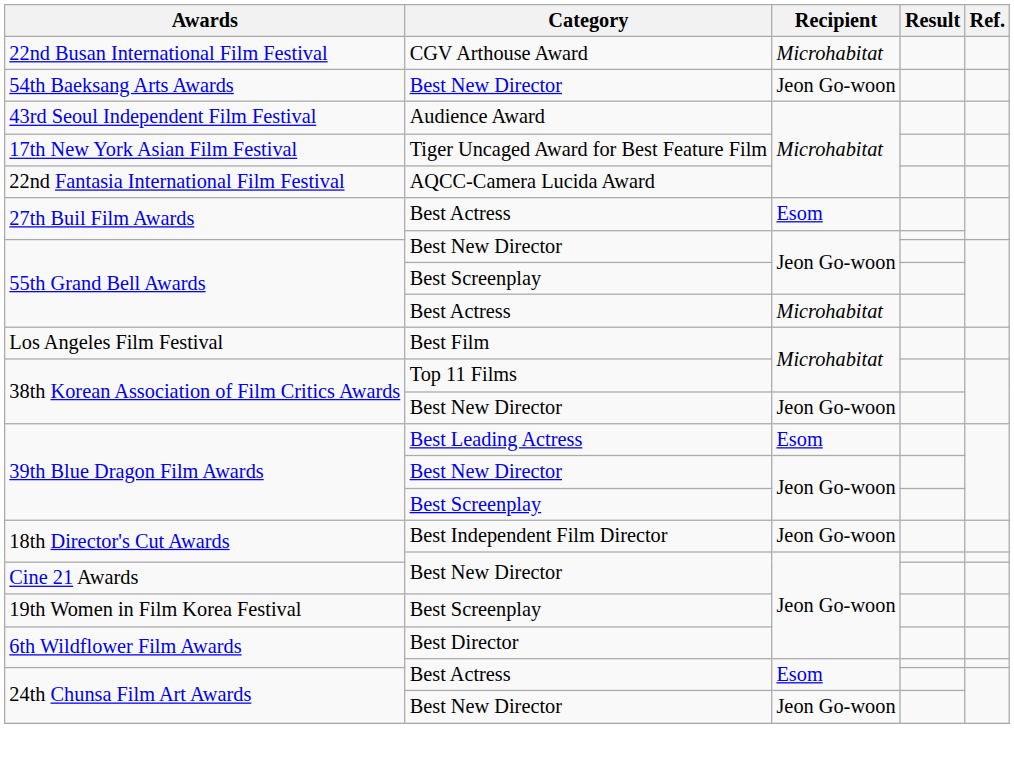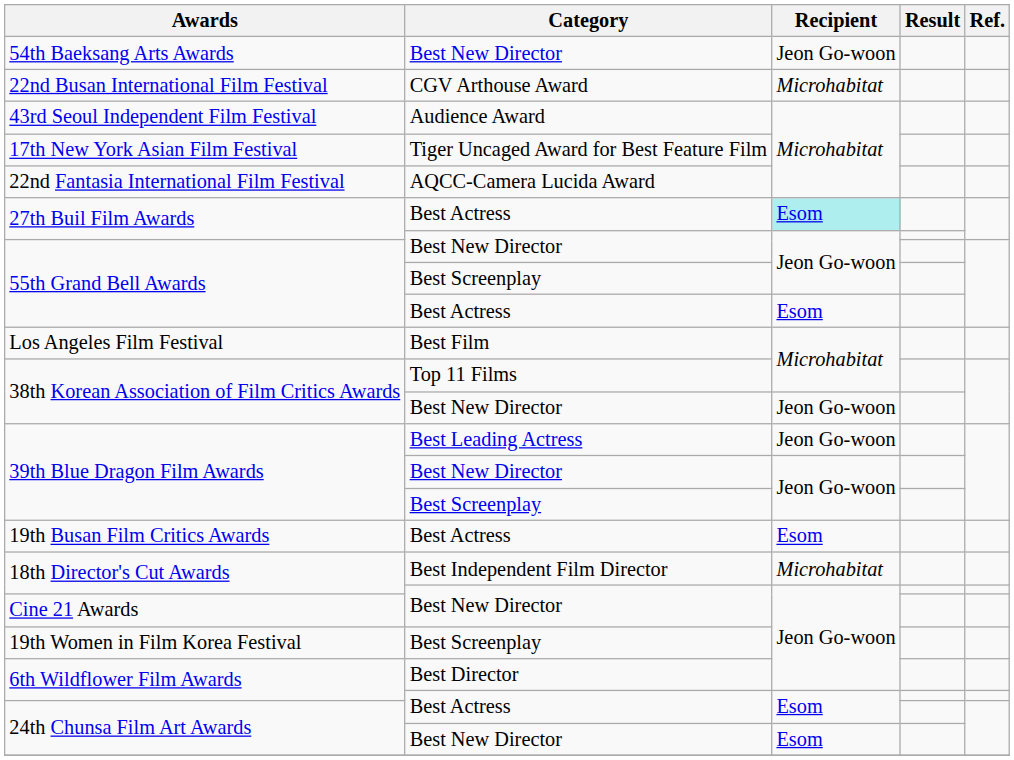rows swapped: 22nd Busan International Film Festival <-> 54th Baeksang Arts Awards
27th Buil Film Awards / Best Actress | Recipient: no background -> paleturquoise background
55th Grand Bell Awards / Best Actress | Recipient: Microhabitat -> Esom
39th Blue Dragon Film Awards / Best Leading Actress | Recipient: Esom -> Jeon Go-woon
+ row: 19th Busan Film Critics Awards | Best Actress | Esom
18th Director's Cut Awards / Best Independent Film Director | Recipient: Jeon Go-woon -> Microhabitat
24th Chunsa Film Art Awards / Best New Director | Recipient: Jeon Go-woon -> Esom
